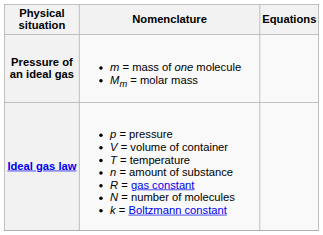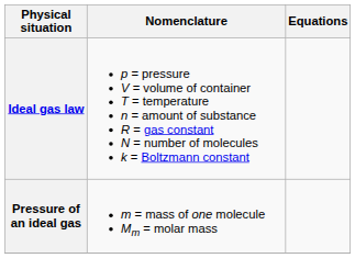rows swapped: Ideal gas law <-> Pressure of an ideal gas
